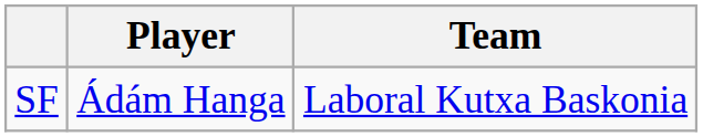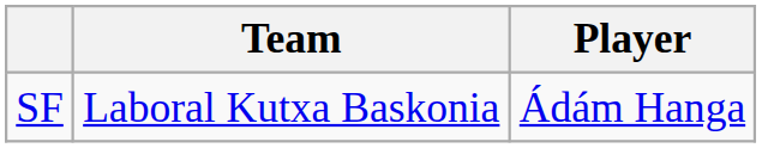columns swapped: Player <-> Team
